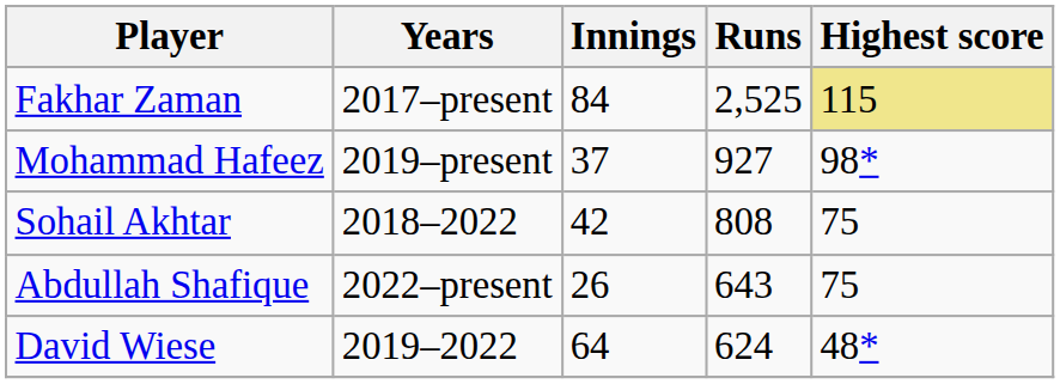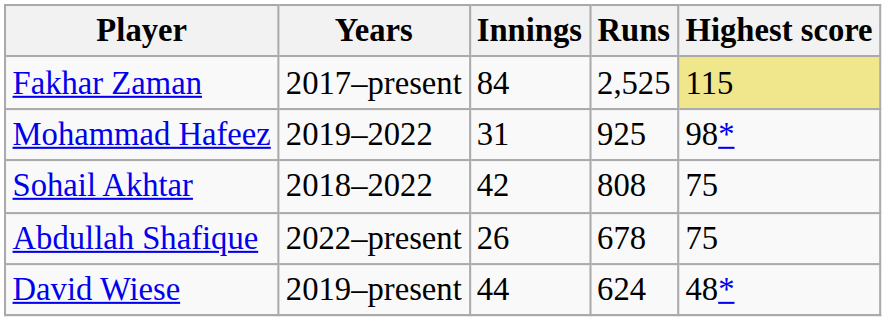Mohammad Hafeez | Years: 2019–present -> 2019–2022
Mohammad Hafeez | Innings: 37 -> 31
Mohammad Hafeez | Runs: 927 -> 925
Abdullah Shafique | Runs: 643 -> 678
David Wiese | Years: 2019–2022 -> 2019–present
David Wiese | Innings: 64 -> 44
